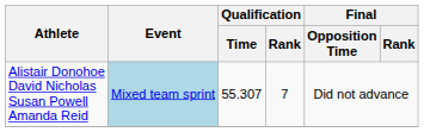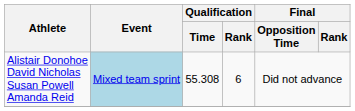Alistair Donohoe David Nicholas Susan Powell Amanda Reid | Qualification / Time: 55.307 -> 55.308
Alistair Donohoe David Nicholas Susan Powell Amanda Reid | Qualification / Rank: 7 -> 6
